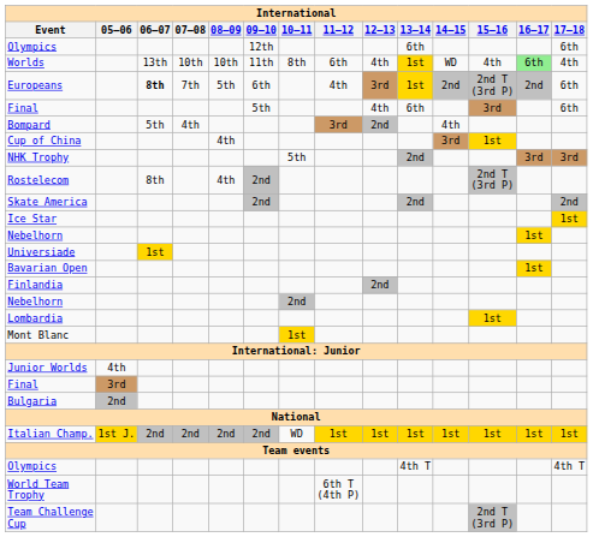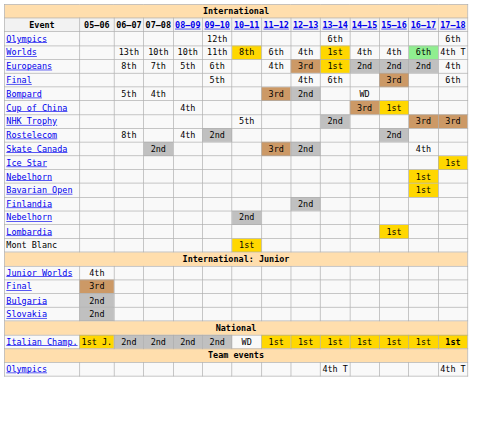Worlds | 10–11: no background -> gold background
Worlds | 14–15: WD -> 4th
Worlds | 17–18: 4th -> 4th T
Europeans | 06–07: bold -> normal
Europeans | 15–16: 2nd T (3rd P) -> 2nd
Europeans | 17–18: 6th -> 4th
Bompard | 14–15: 4th -> WD
Rostelecom | 15–16: 2nd T (3rd P) -> 2nd
- row: Skate America | 2nd | 2nd | 2nd
+ row: Skate Canada | 2nd | 3rd | 2nd | 4th
- row: Universiade | 1st
+ row: Slovakia | 2nd
Italian Champ. | 17–18: normal -> bold
- row: World Team Trophy | 6th T (4th P)
- row: Team Challenge Cup | 2nd T (3rd P)
